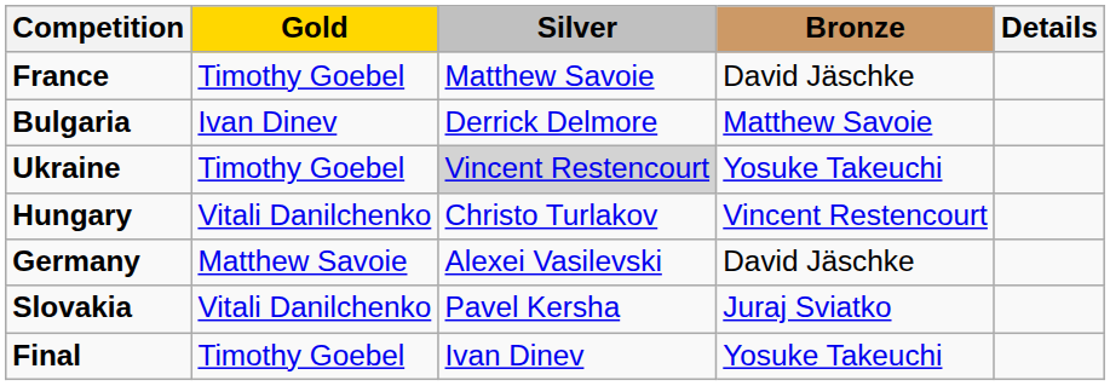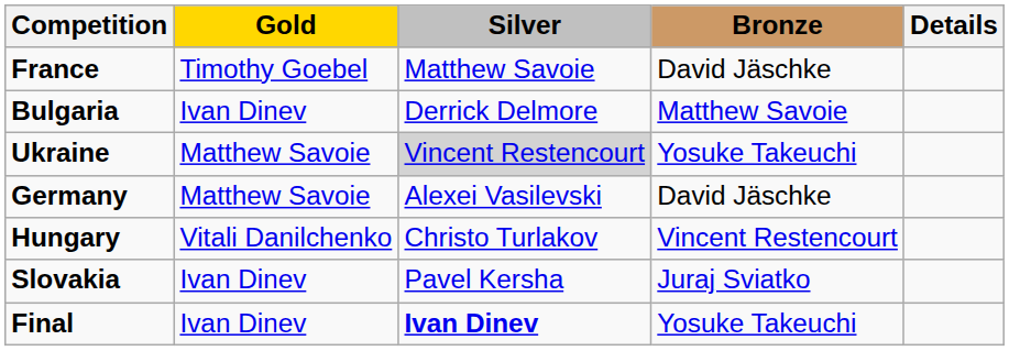Ukraine | Gold: Timothy Goebel -> Matthew Savoie
rows swapped: Germany <-> Hungary
Slovakia | Gold: Vitali Danilchenko -> Ivan Dinev
Final | Gold: Timothy Goebel -> Ivan Dinev
Final | Silver: normal -> bold
